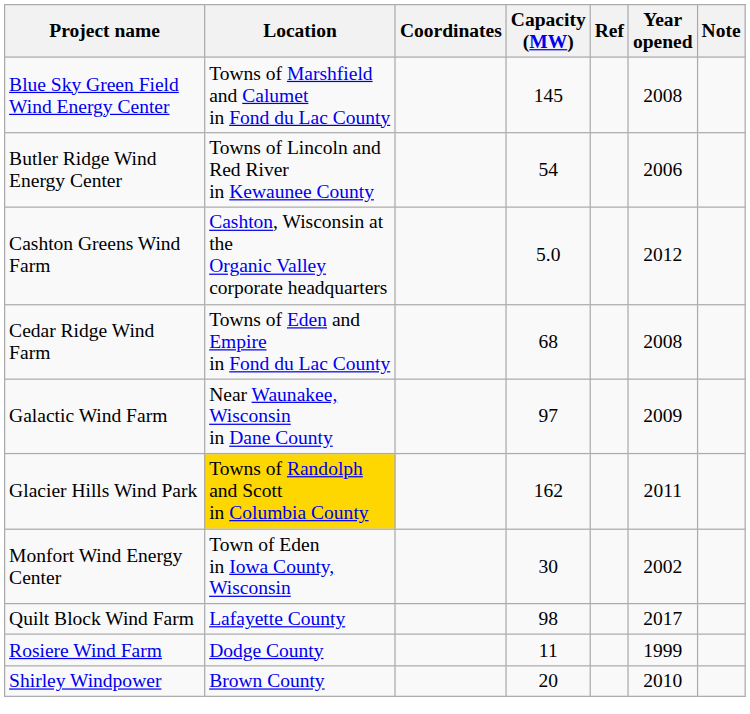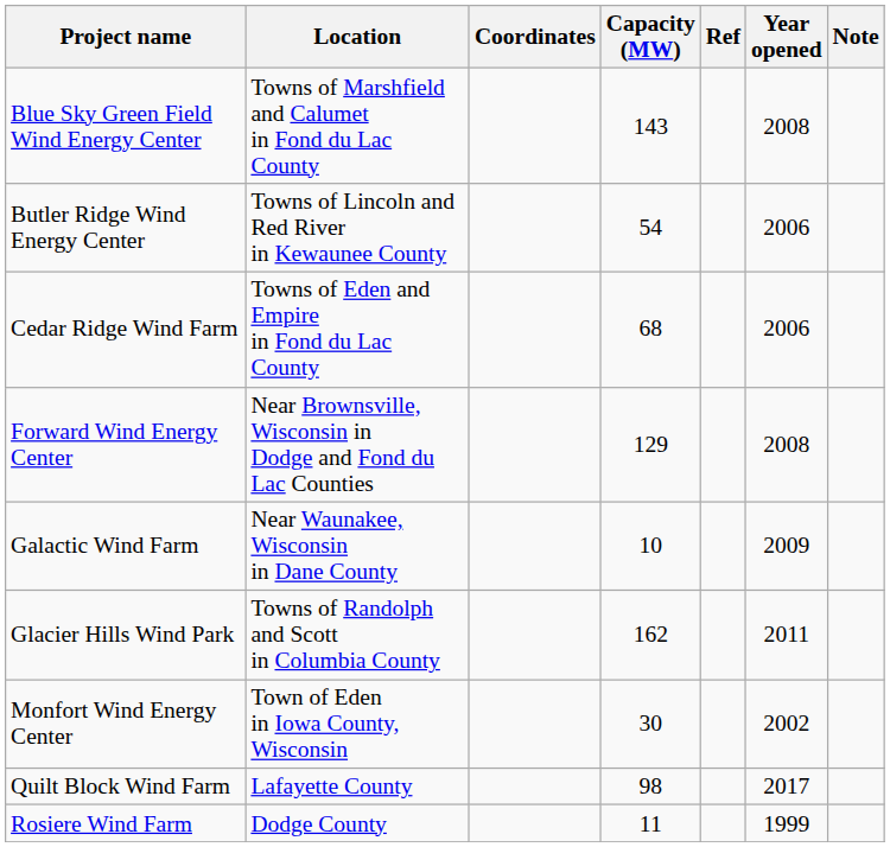Blue Sky Green Field Wind Energy Center | Capacity (MW): 145 -> 143
- row: Cashton Greens Wind Farm | Cashton, Wisconsin at the Organic Valley corporate headquarters | 5.0 | 2012
Cedar Ridge Wind Farm | Year opened: 2008 -> 2006
+ row: Forward Wind Energy Center | Near Brownsville, Wisconsin in Dodge and Fond du Lac Counties | 129 | 2008
Galactic Wind Farm | Capacity (MW): 97 -> 10
Glacier Hills Wind Park | Location: gold background -> no background
- row: Shirley Windpower | Brown County | 20 | 2010
